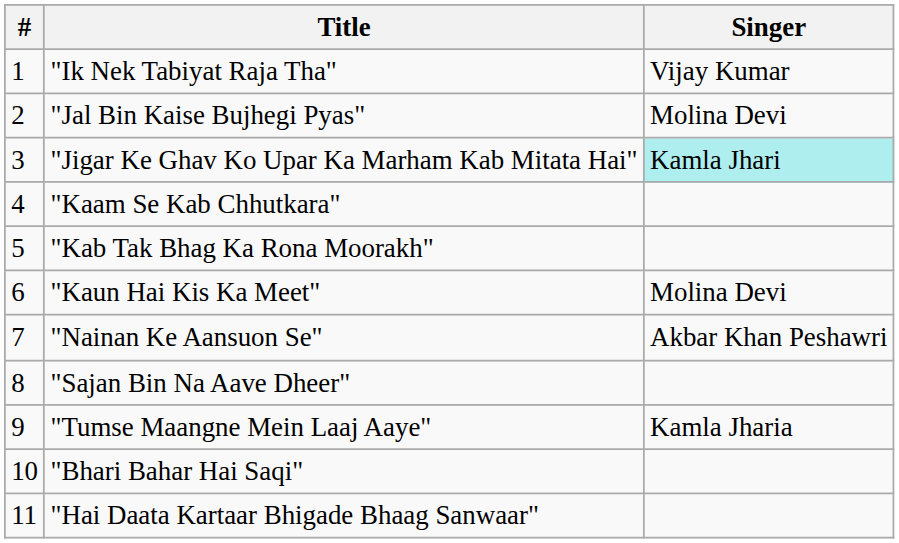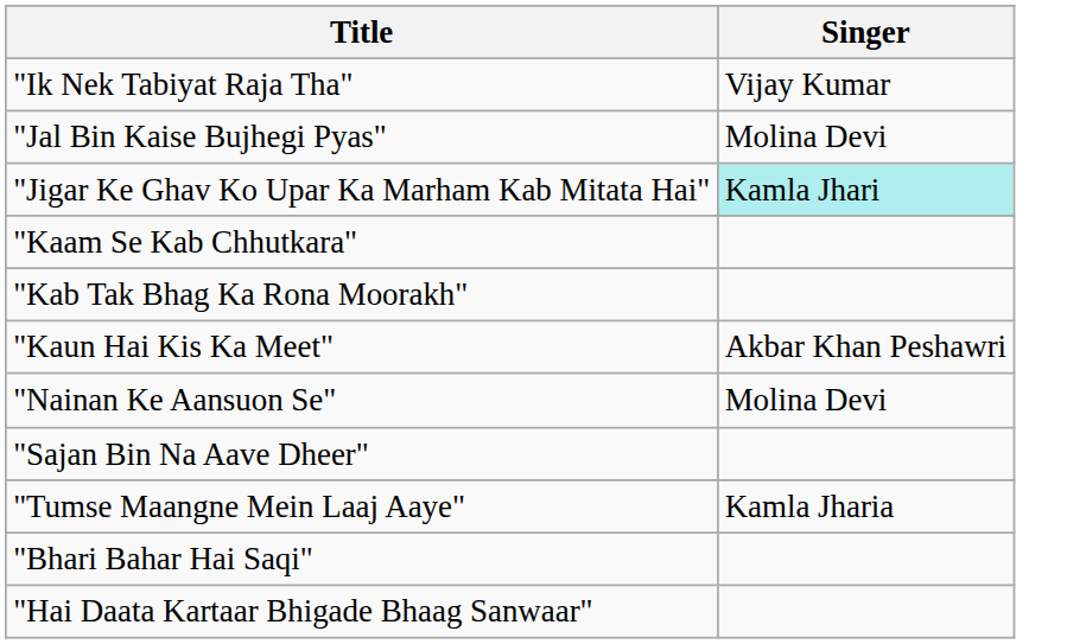- column: # | 1 | 2 | 3 | 4 | 5 | 6 | 7 | 8 | 9 | 10 | 11
"Kaun Hai Kis Ka Meet" | Singer: Molina Devi -> Akbar Khan Peshawri
"Nainan Ke Aansuon Se" | Singer: Akbar Khan Peshawri -> Molina Devi
